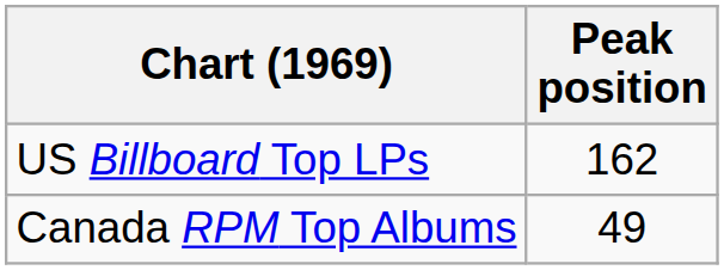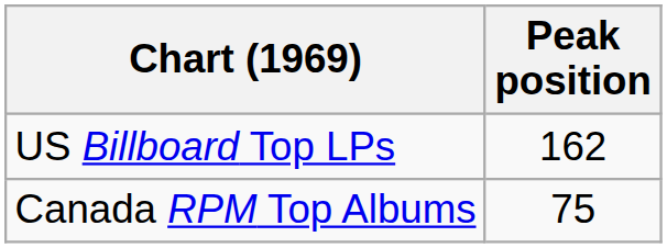Canada RPM Top Albums | Peak position: 49 -> 75
